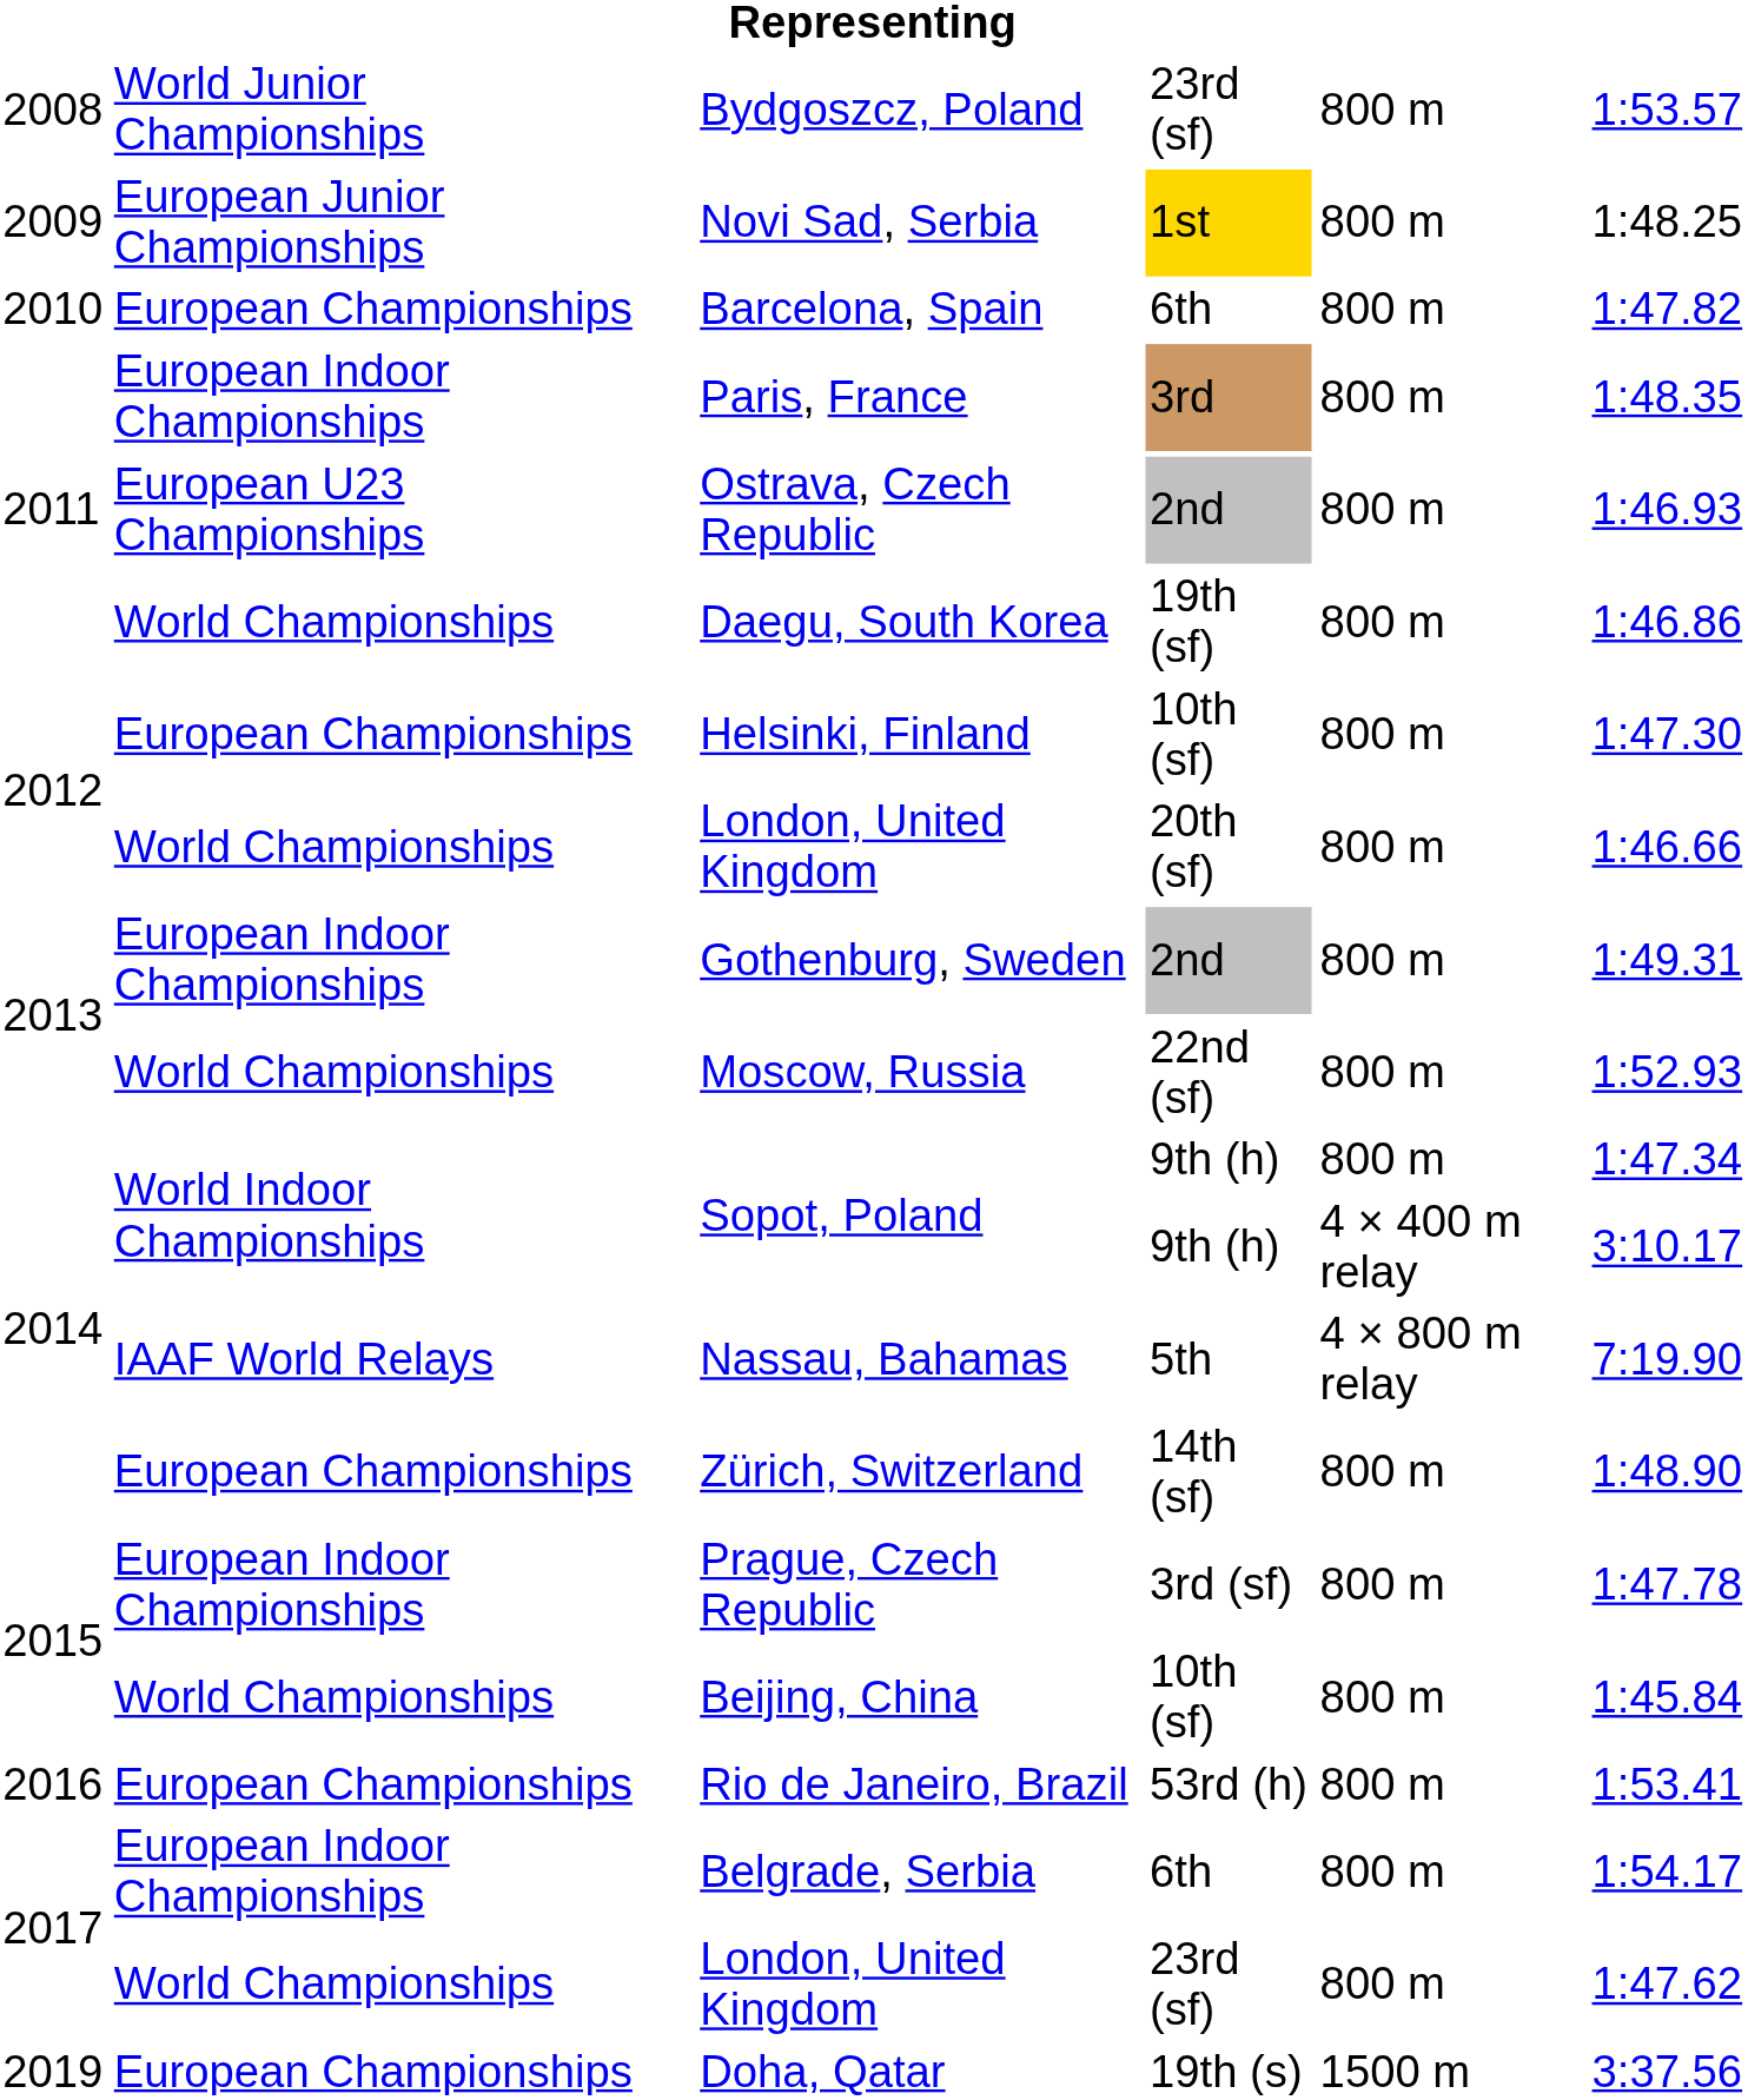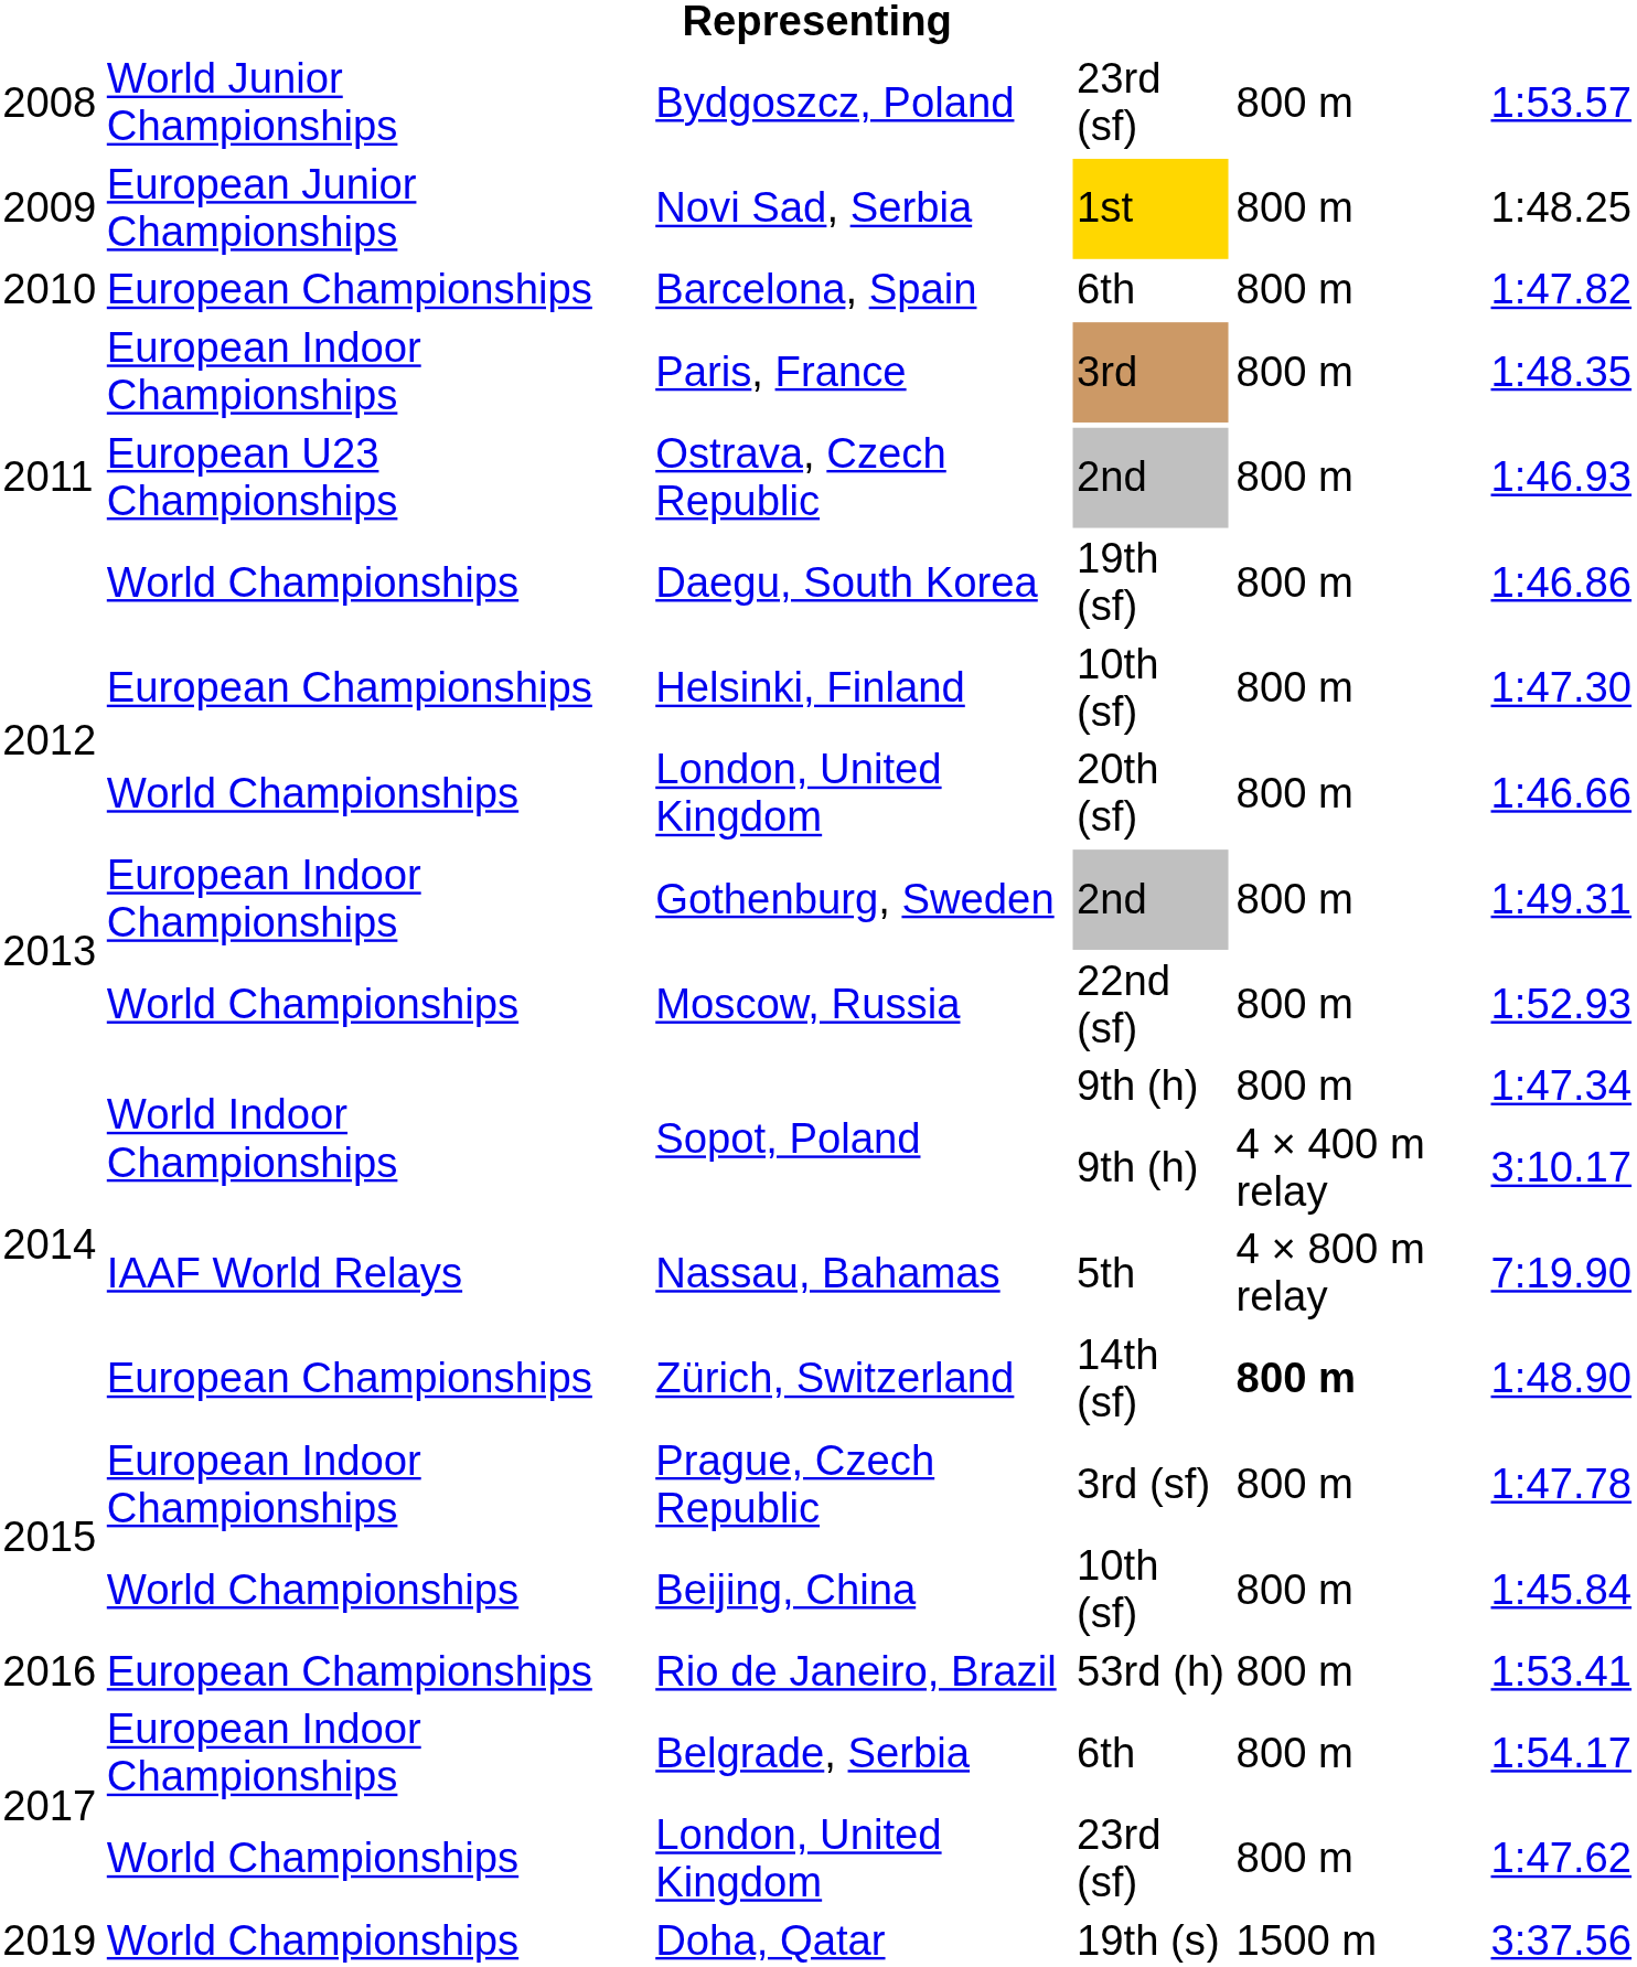Zürich, Switzerland | column 5: normal -> bold
Doha, Qatar | column 2: European Championships -> World Championships
